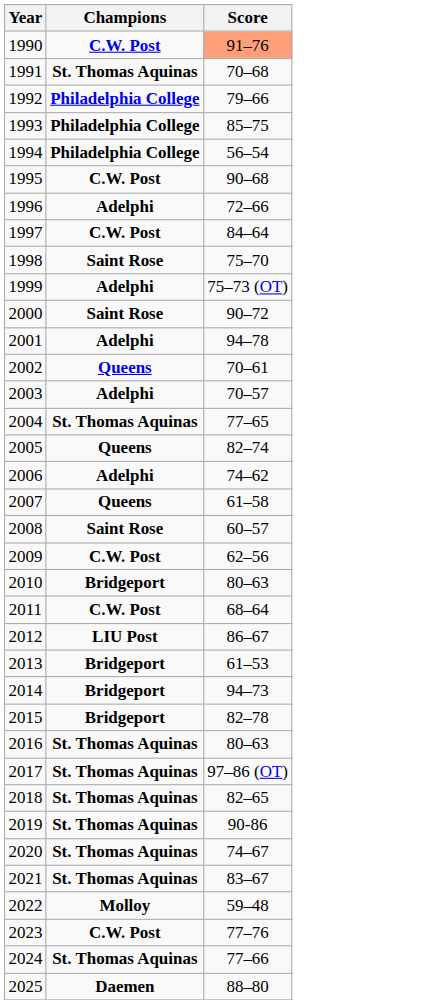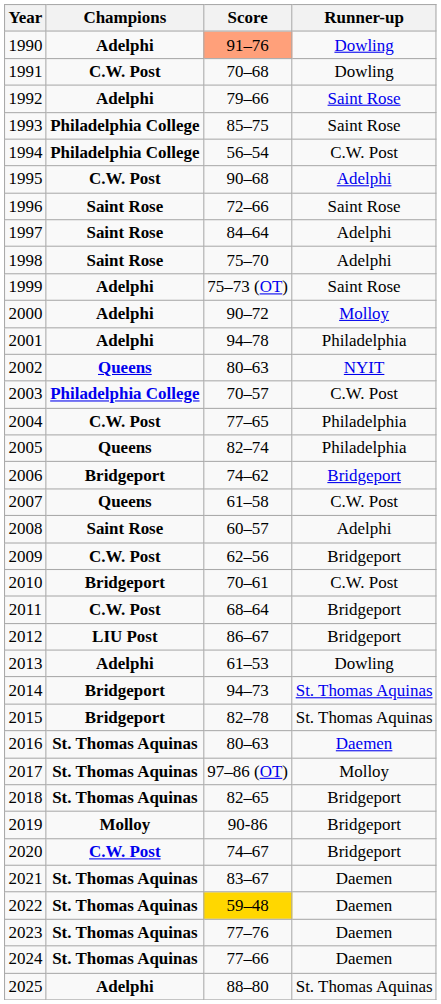+ column: Runner-up | Dowling | Dowling | Saint Rose | Saint Rose | C.W. Post | Adelphi | Saint Rose | Adelphi | Adelphi | Saint Rose | Molloy | Philadelphia | NYIT | C.W. Post | Philadelphia | Philadelphia | Bridgeport | C.W. Post | Adelphi | Bridgeport | C.W. Post | Bridgeport | Bridgeport | Dowling | St. Thomas Aquinas | St. Thomas Aquinas | Daemen | Molloy | Bridgeport | Bridgeport | Bridgeport | Daemen | Daemen | Daemen | Daemen | St. Thomas Aquinas
1990 | Champions: C.W. Post -> Adelphi
1991 | Champions: St. Thomas Aquinas -> C.W. Post
1992 | Champions: Philadelphia College -> Adelphi
1996 | Champions: Adelphi -> Saint Rose
1997 | Champions: C.W. Post -> Saint Rose
2000 | Champions: Saint Rose -> Adelphi
2002 | Score: 70–61 -> 80–63
2003 | Champions: Adelphi -> Philadelphia College
2004 | Champions: St. Thomas Aquinas -> C.W. Post
2006 | Champions: Adelphi -> Bridgeport
2010 | Score: 80–63 -> 70–61
2013 | Champions: Bridgeport -> Adelphi
2019 | Champions: St. Thomas Aquinas -> Molloy
2020 | Champions: St. Thomas Aquinas -> C.W. Post
2022 | Champions: Molloy -> St. Thomas Aquinas
2022 | Score: no background -> gold background
2023 | Champions: C.W. Post -> St. Thomas Aquinas
2025 | Champions: Daemen -> Adelphi
